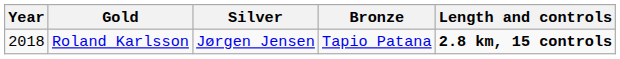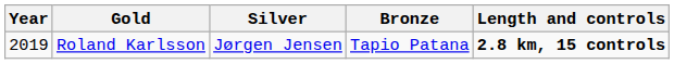Roland Karlsson | Year: 2018 -> 2019
